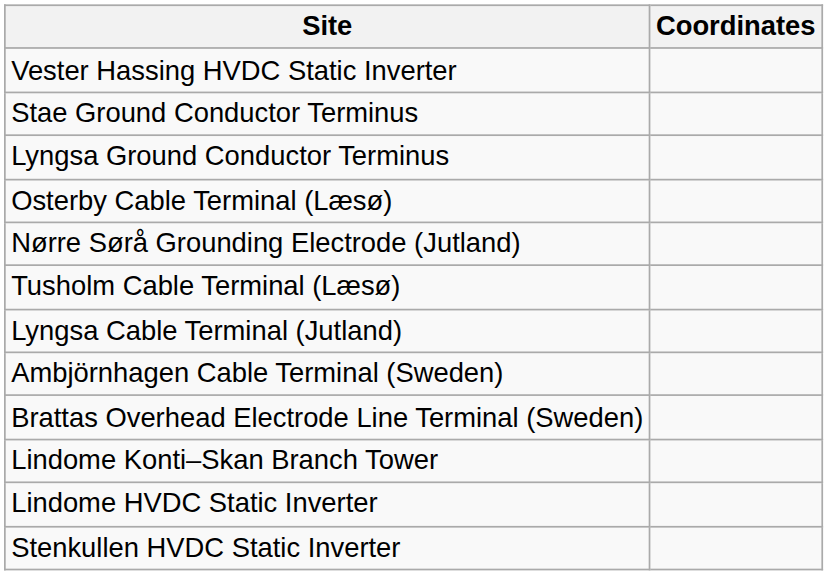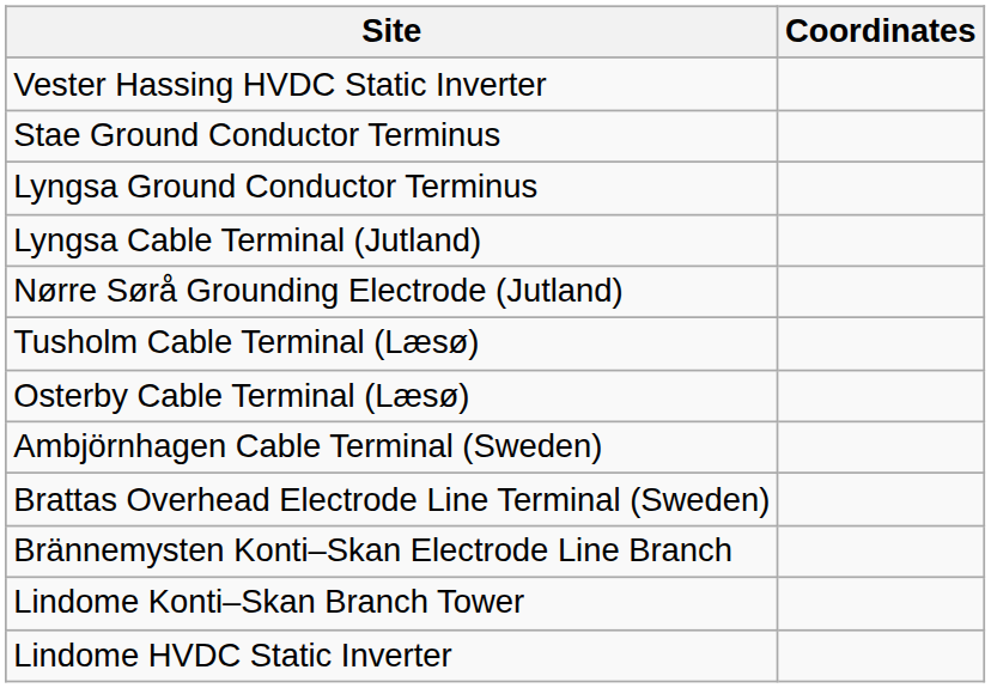rows swapped: Lyngsa Cable Terminal (Jutland) <-> Osterby Cable Terminal (Læsø)
+ row: Brännemysten Konti–Skan Electrode Line Branch
- row: Stenkullen HVDC Static Inverter
